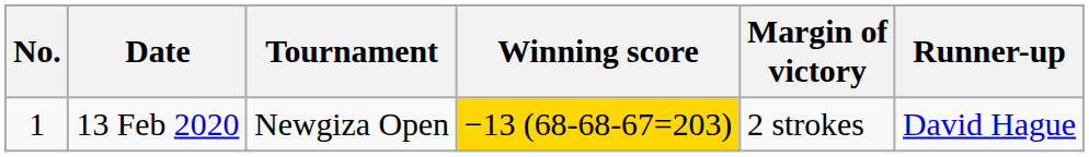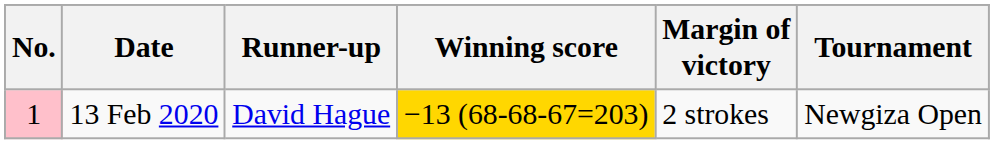columns swapped: Tournament <-> Runner-up
13 Feb 2020 | No.: no background -> pink background
